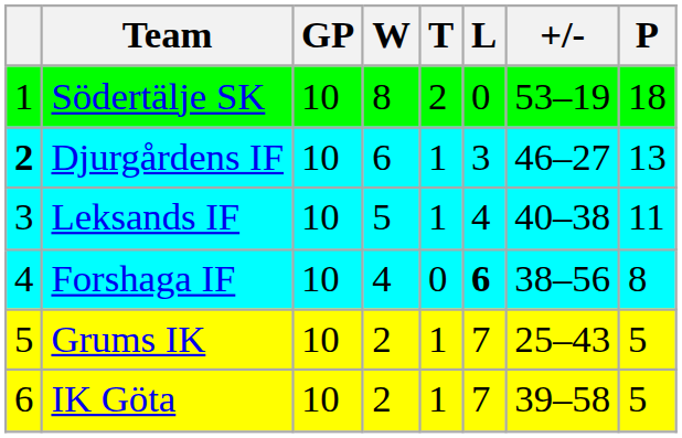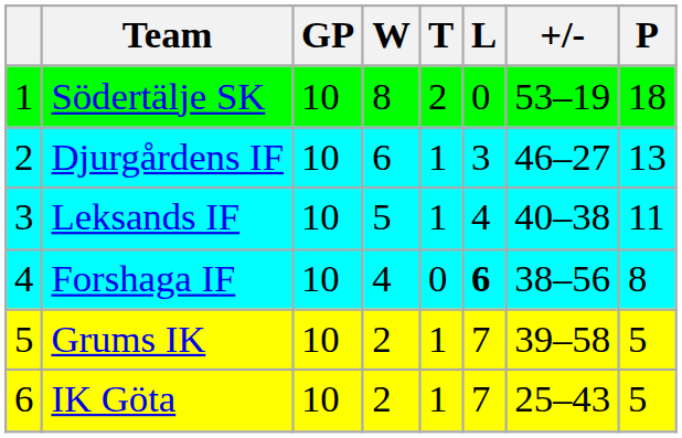Djurgårdens IF | column 1: bold -> normal
Grums IK | +/-: 25–43 -> 39–58
IK Göta | +/-: 39–58 -> 25–43
